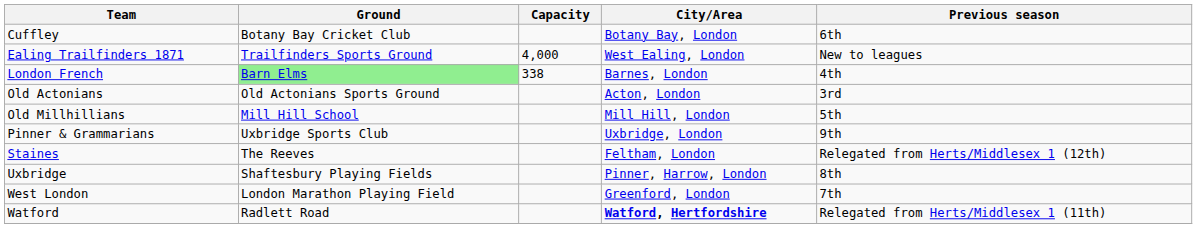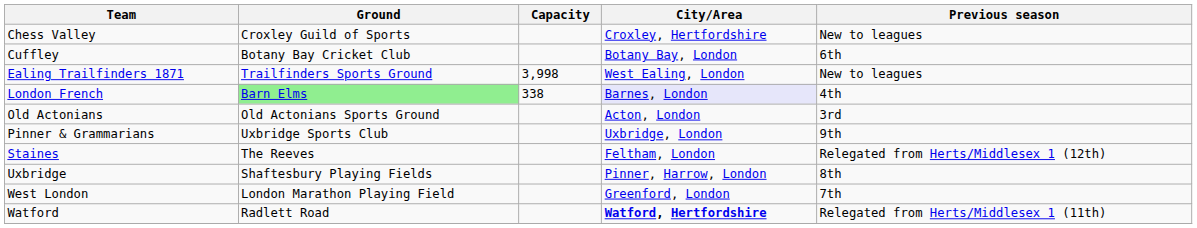+ row: Chess Valley | Croxley Guild of Sports | Croxley, Hertfordshire | New to leagues
Ealing Trailfinders 1871 | Capacity: 4,000 -> 3,998
London French | City/Area: no background -> lavender background
- row: Old Millhillians | Mill Hill School | Mill Hill, London | 5th
